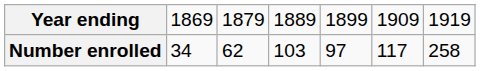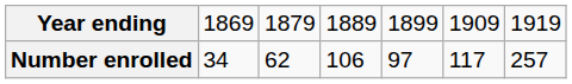Number enrolled | column 4: 103 -> 106
Number enrolled | column 7: 258 -> 257
